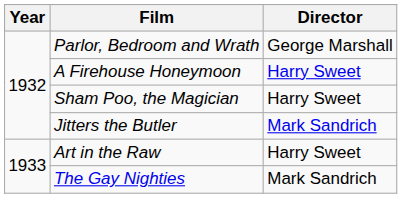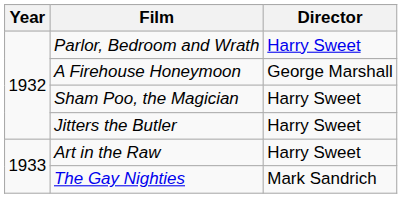Parlor, Bedroom and Wrath | Director: George Marshall -> Harry Sweet
A Firehouse Honeymoon | Director: Harry Sweet -> George Marshall
Jitters the Butler | Director: Mark Sandrich -> Harry Sweet
